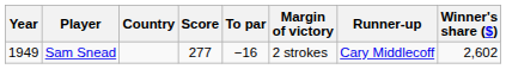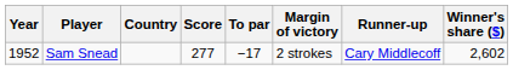Sam Snead | Year: 1949 -> 1952
Sam Snead | To par: −16 -> −17
